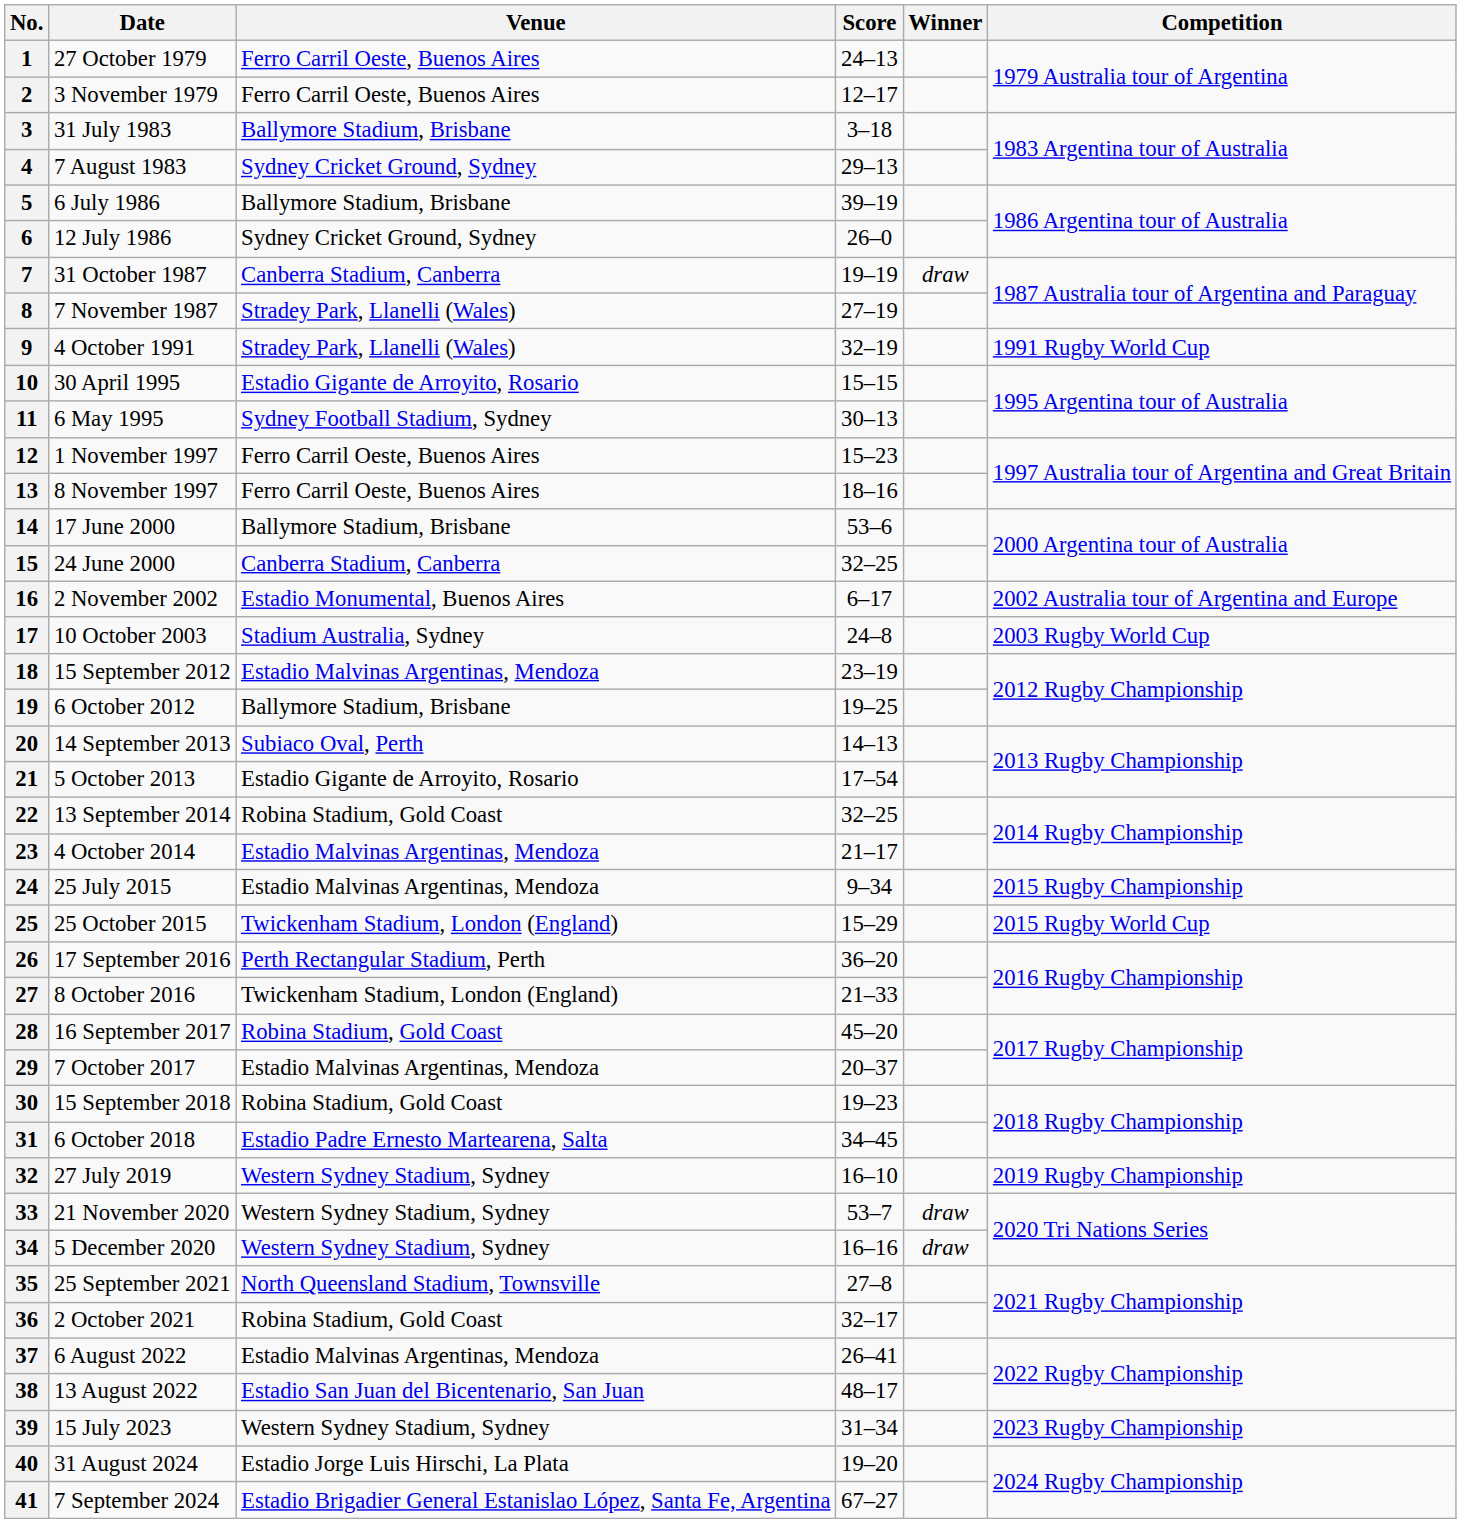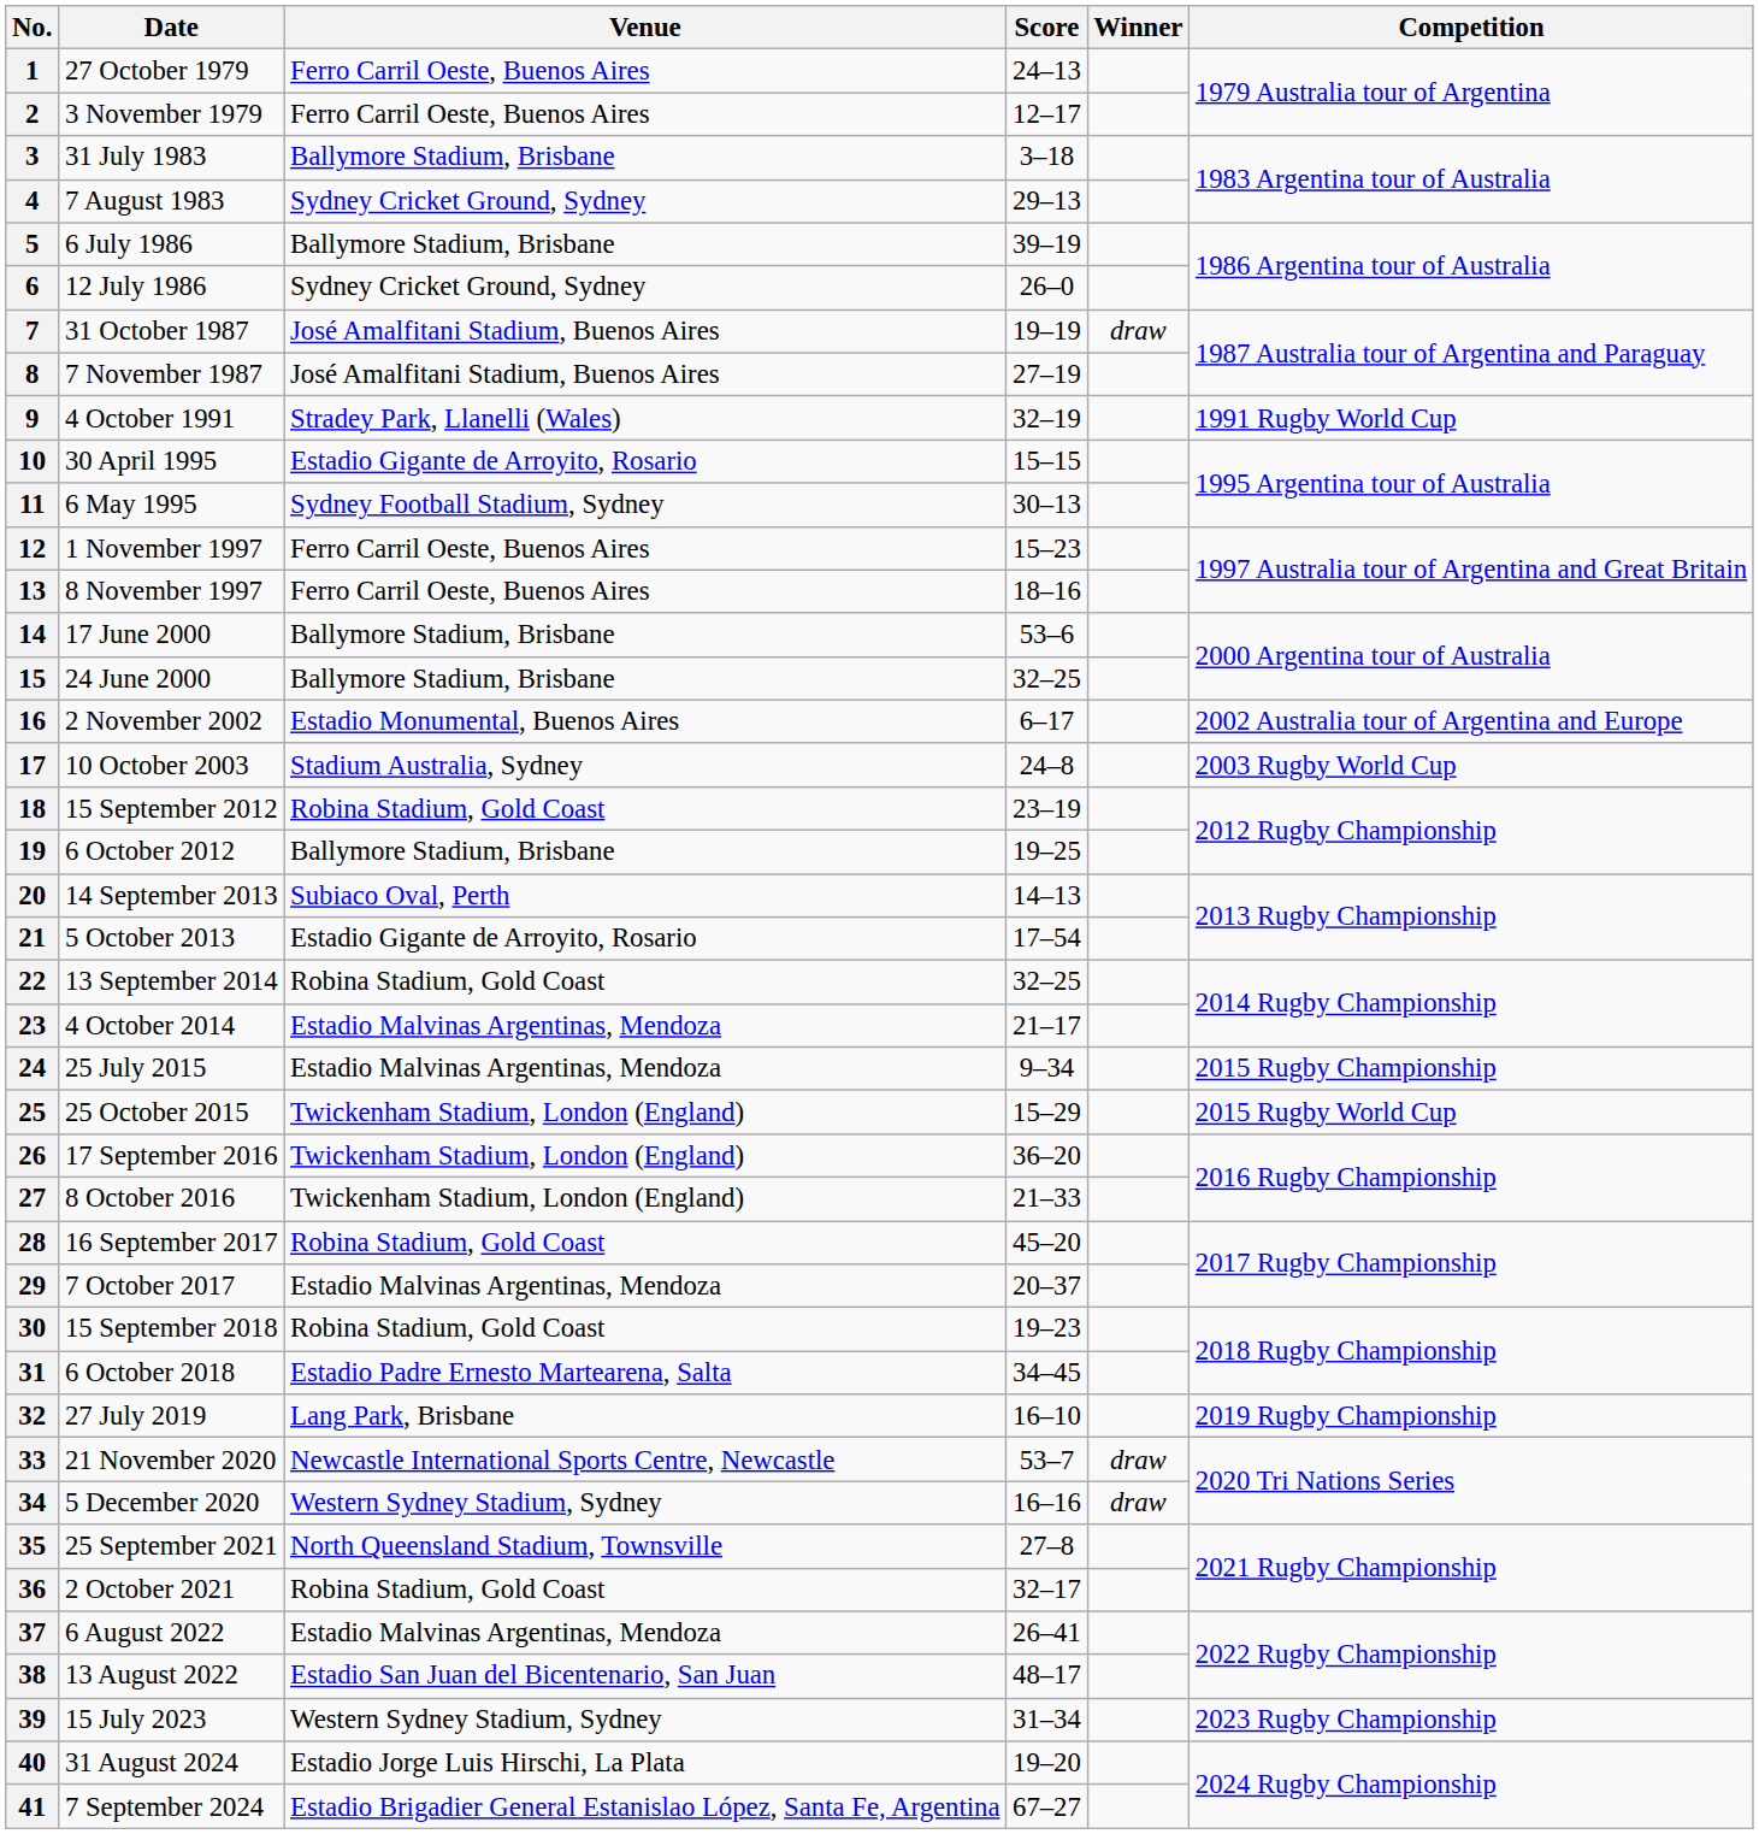7 | Venue: Canberra Stadium, Canberra -> José Amalfitani Stadium, Buenos Aires
8 | Venue: Stradey Park, Llanelli (Wales) -> José Amalfitani Stadium, Buenos Aires
15 | Venue: Canberra Stadium, Canberra -> Ballymore Stadium, Brisbane
18 | Venue: Estadio Malvinas Argentinas, Mendoza -> Robina Stadium, Gold Coast
26 | Venue: Perth Rectangular Stadium, Perth -> Twickenham Stadium, London (England)
32 | Venue: Western Sydney Stadium, Sydney -> Lang Park, Brisbane
33 | Venue: Western Sydney Stadium, Sydney -> Newcastle International Sports Centre, Newcastle
